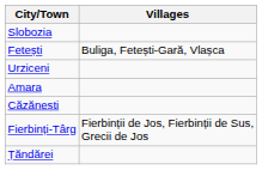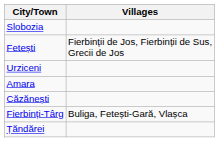Fetești | column 2: Buliga, Fetești-Gară, Vlașca -> Fierbinții de Jos, Fierbinții de Sus, Grecii de Jos
Fierbinți-Târg | column 2: Fierbinții de Jos, Fierbinții de Sus, Grecii de Jos -> Buliga, Fetești-Gară, Vlașca
